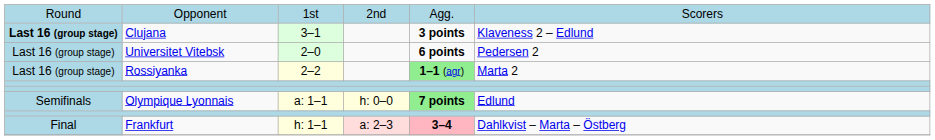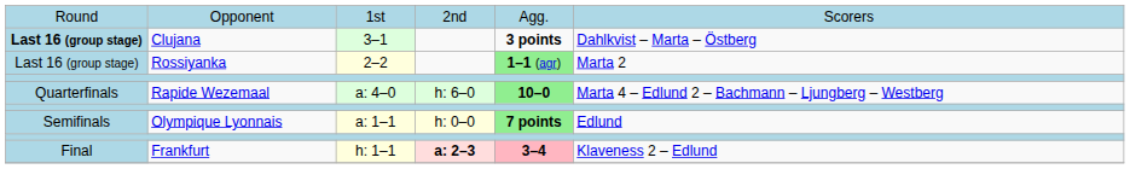Clujana | column 6: Klaveness 2 – Edlund -> Dahlkvist – Marta – Östberg
- row: Last 16 (group stage) | Universitet Vitebsk | 2–0 | 6 points | Pedersen 2
+ row: Quarterfinals | Rapide Wezemaal | a: 4–0 | h: 6–0 | 10–0 | Marta 4 – Edlund 2 – Bachmann – Ljungberg – Westberg
Frankfurt | column 4: normal -> bold
Frankfurt | column 6: Dahlkvist – Marta – Östberg -> Klaveness 2 – Edlund
